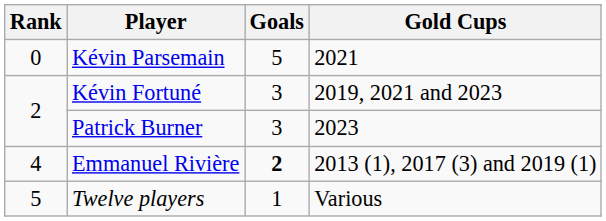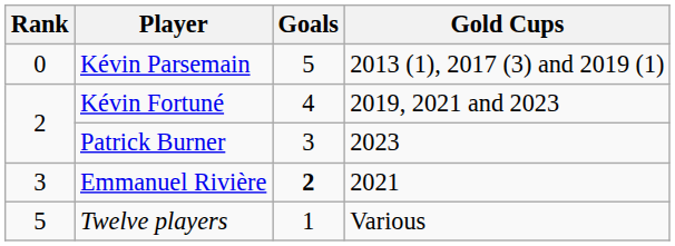Kévin Parsemain | Gold Cups: 2021 -> 2013 (1), 2017 (3) and 2019 (1)
Kévin Fortuné | Goals: 3 -> 4
Emmanuel Rivière | Rank: 4 -> 3
Emmanuel Rivière | Gold Cups: 2013 (1), 2017 (3) and 2019 (1) -> 2021
